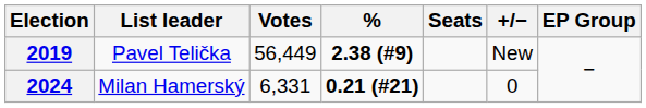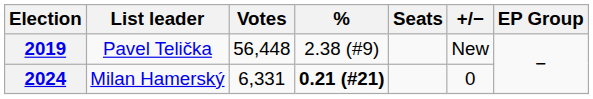2019 | Votes: 56,449 -> 56,448
2019 | %: bold -> normal
